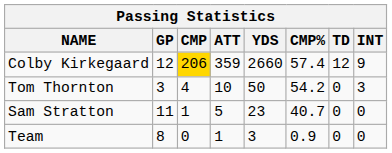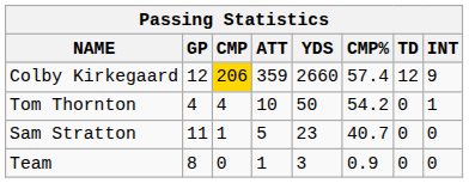Tom Thornton | GP: 3 -> 4
Tom Thornton | INT: 3 -> 1
